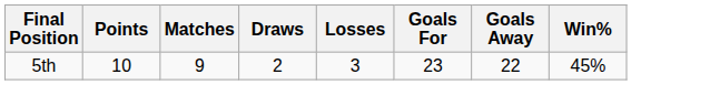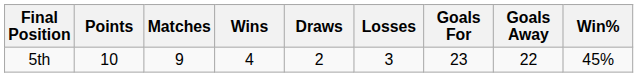+ column: Wins | 4
